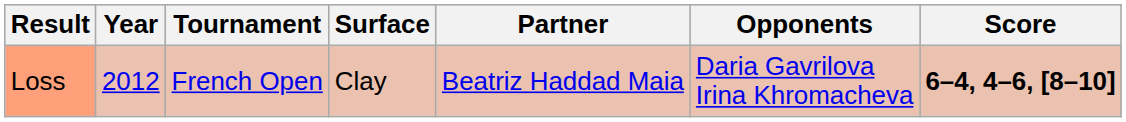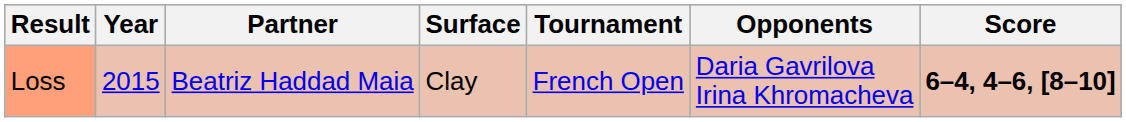columns swapped: Tournament <-> Partner
Loss | Year: 2012 -> 2015
